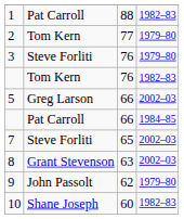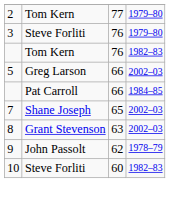- row: 1 | Pat Carroll | 88 | 1982–83
7 | column 2: Steve Forliti -> Shane Joseph
9 | column 4: 1979–80 -> 1978–79
10 | column 2: Shane Joseph -> Steve Forliti
